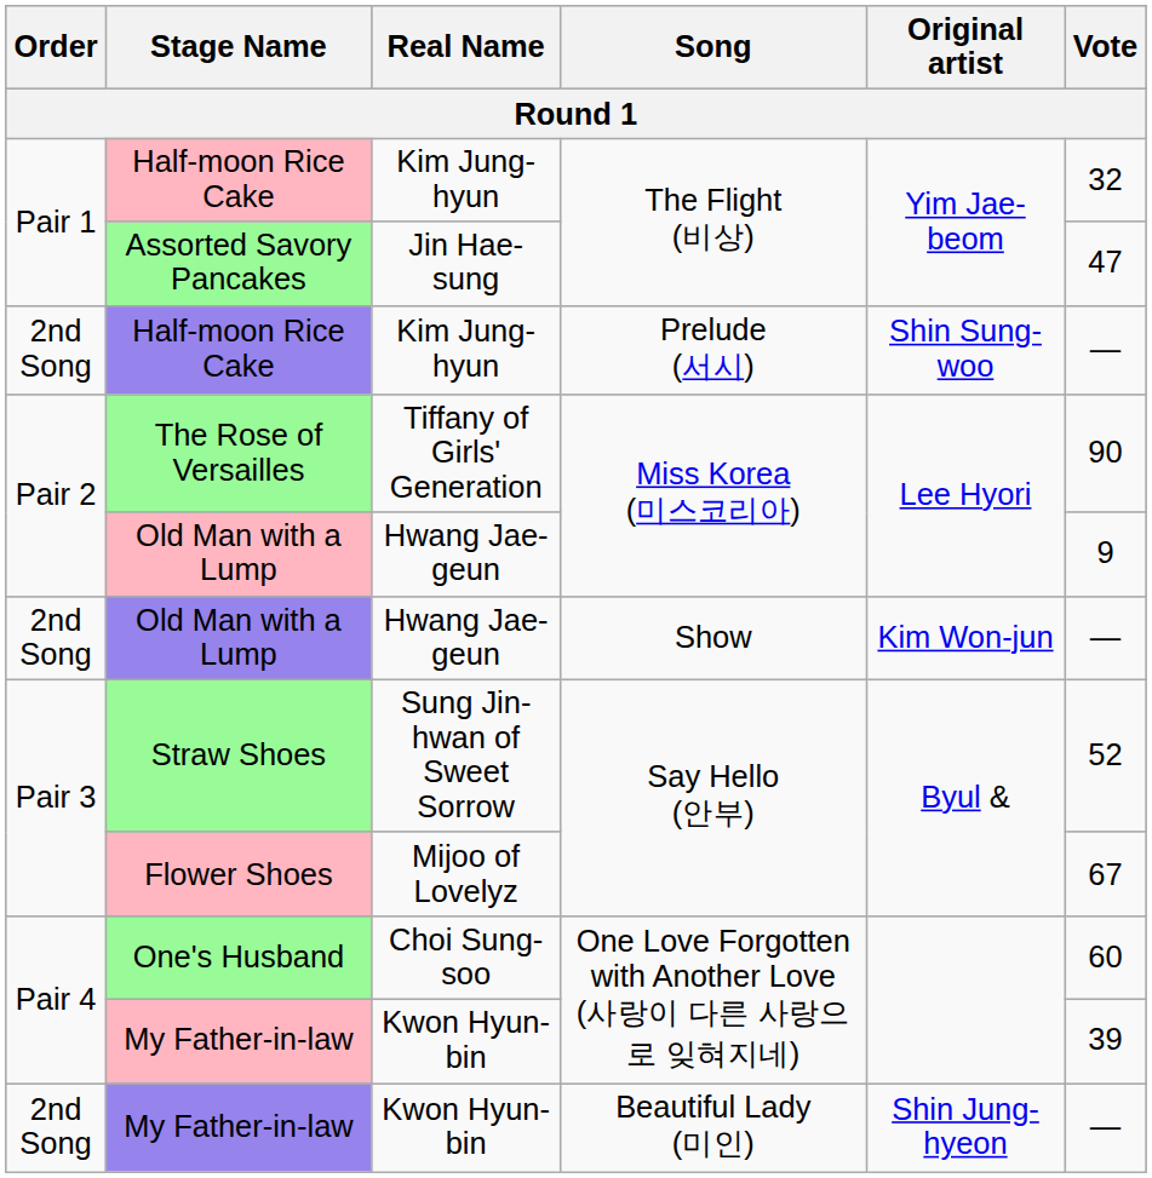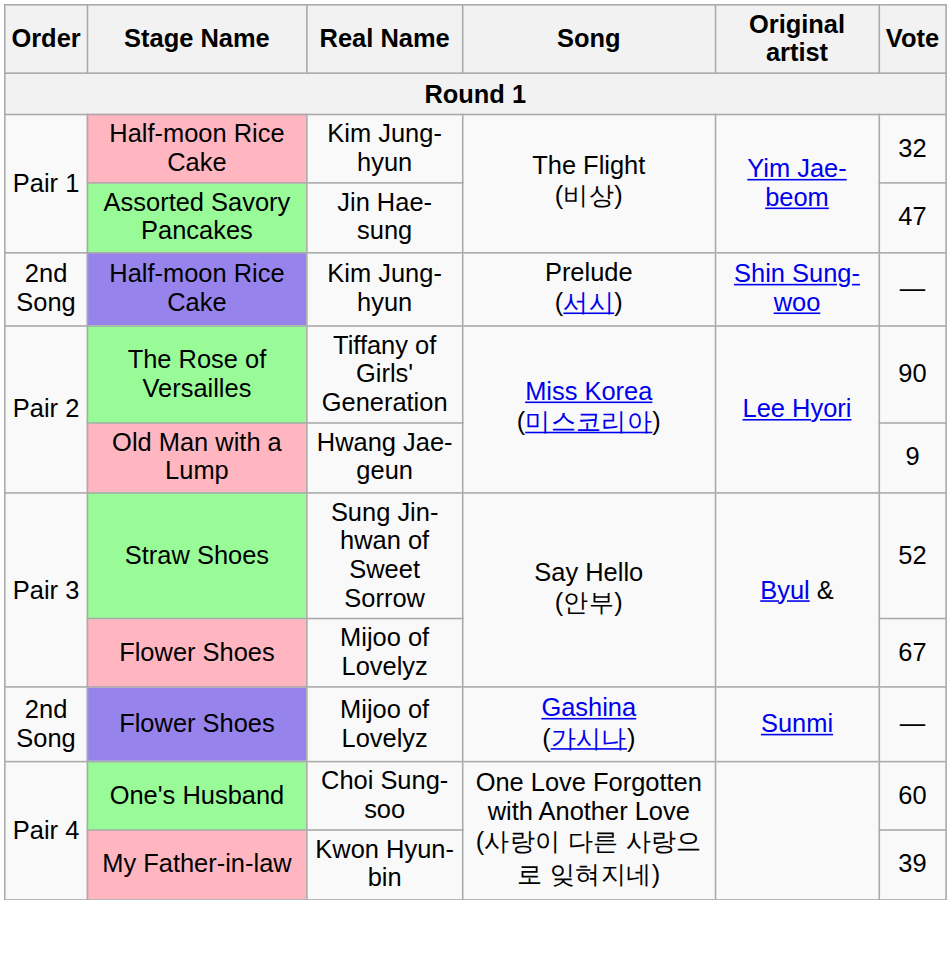- row: 2nd Song | Old Man with a Lump | Hwang Jae-geun | Show | Kim Won-jun | —
+ row: 2nd Song | Flower Shoes | Mijoo of Lovelyz | Gashina (가시나) | Sunmi | —
- row: 2nd Song | My Father-in-law | Kwon Hyun-bin | Beautiful Lady (미인) | Shin Jung-hyeon | —
